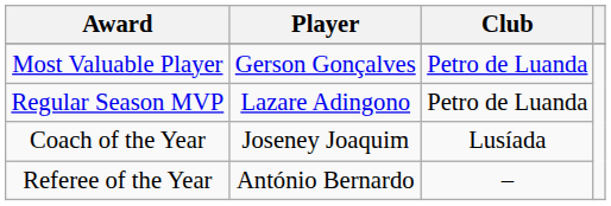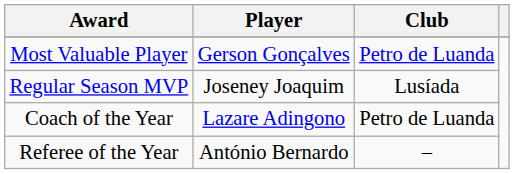Regular Season MVP | Player: Lazare Adingono -> Joseney Joaquim
Regular Season MVP | Club: Petro de Luanda -> Lusíada
Coach of the Year | Player: Joseney Joaquim -> Lazare Adingono
Coach of the Year | Club: Lusíada -> Petro de Luanda
